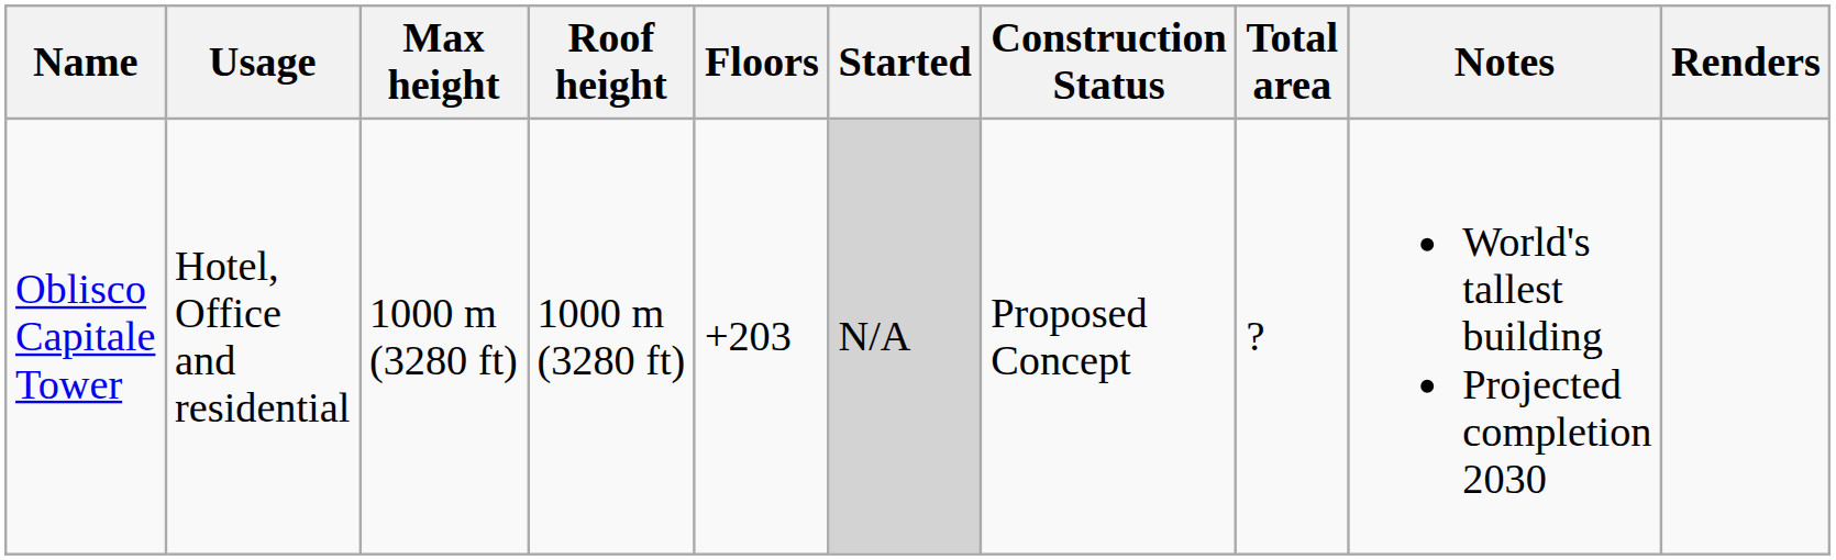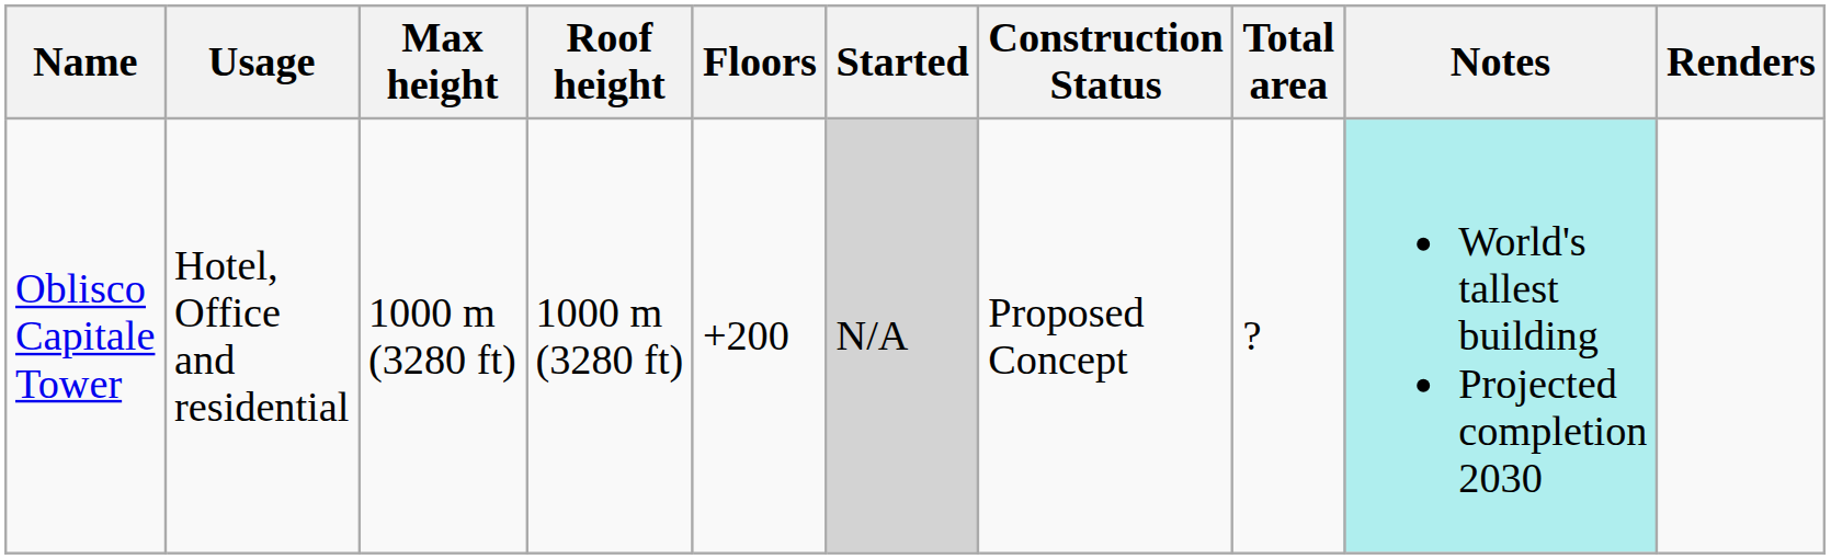Oblisco Capitale Tower | Floors: +203 -> +200
Oblisco Capitale Tower | Notes: no background -> paleturquoise background
